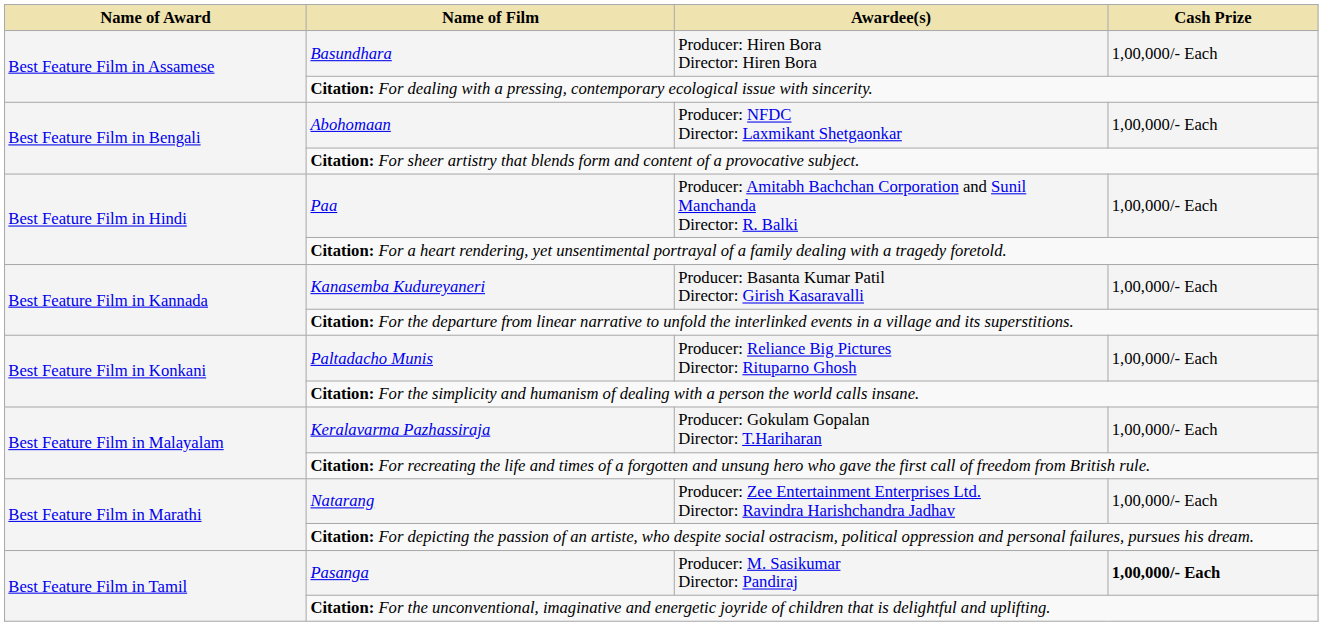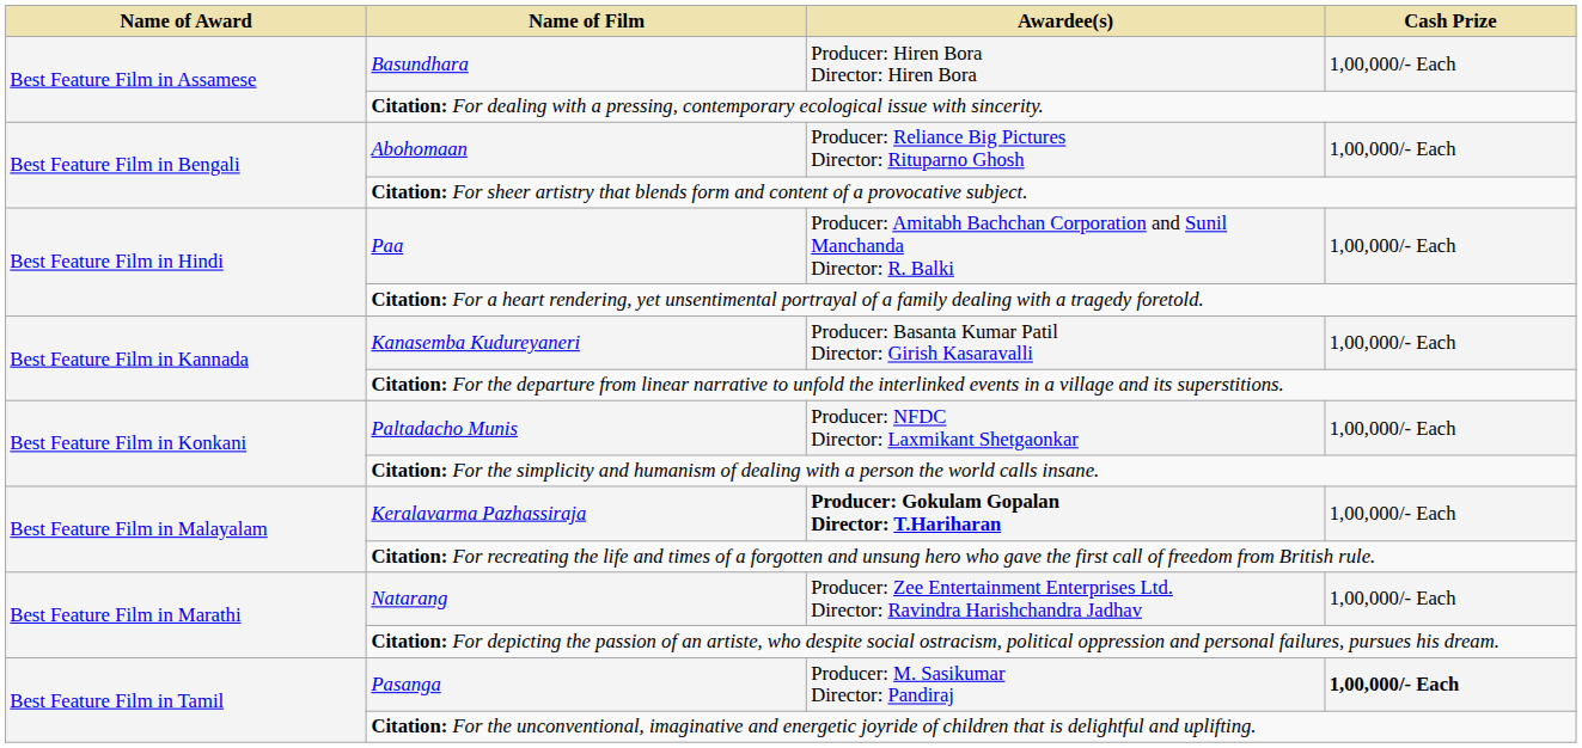Abohomaan | Awardee(s): Producer: NFDC Director: Laxmikant Shetgaonkar -> Producer: Reliance Big Pictures Director: Rituparno Ghosh
Paltadacho Munis | Awardee(s): Producer: Reliance Big Pictures Director: Rituparno Ghosh -> Producer: NFDC Director: Laxmikant Shetgaonkar
Keralavarma Pazhassiraja | Awardee(s): normal -> bold
